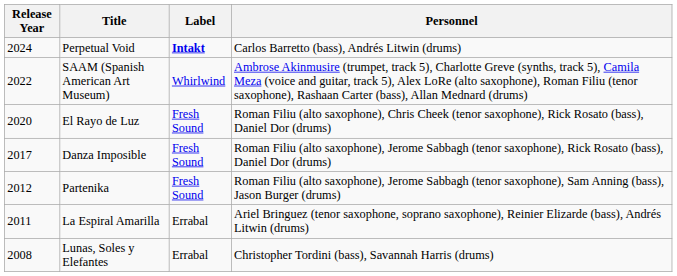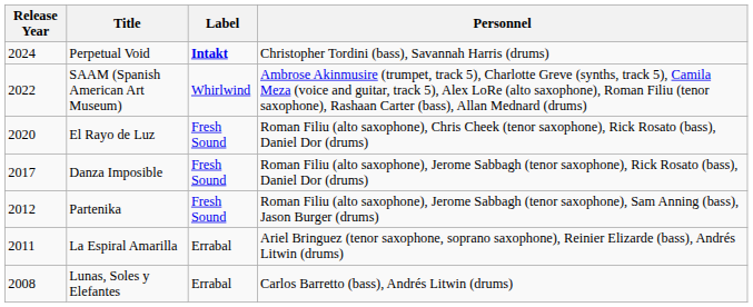Perpetual Void | Personnel: Carlos Barretto (bass), Andrés Litwin (drums) -> Christopher Tordini (bass), Savannah Harris (drums)
Lunas, Soles y Elefantes | Personnel: Christopher Tordini (bass), Savannah Harris (drums) -> Carlos Barretto (bass), Andrés Litwin (drums)
